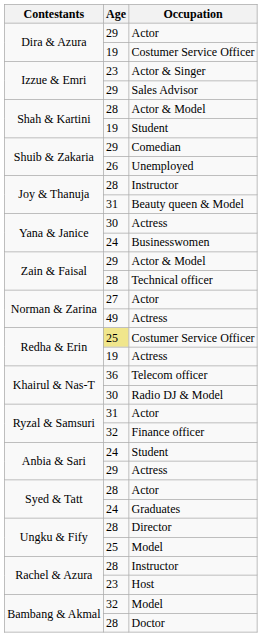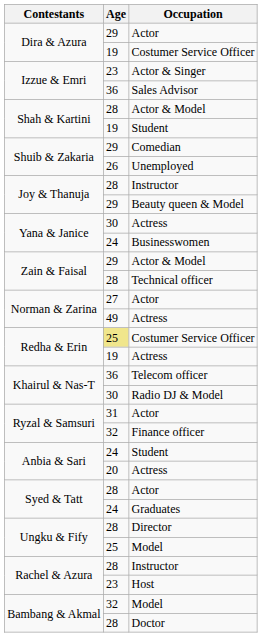Sales Advisor | Age: 29 -> 36
Beauty queen & Model | Age: 31 -> 29
Anbia & Sari / Actress | Age: 29 -> 20
